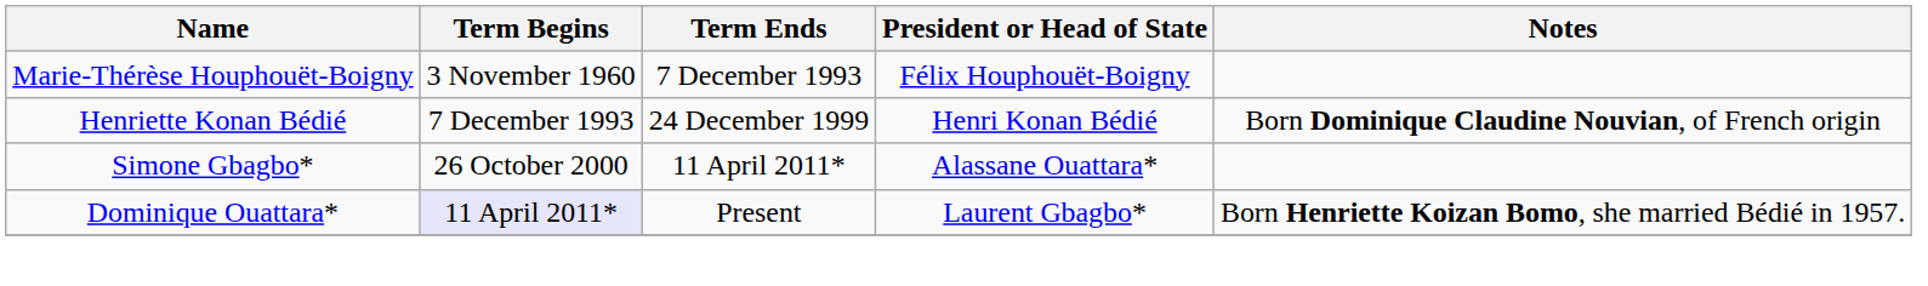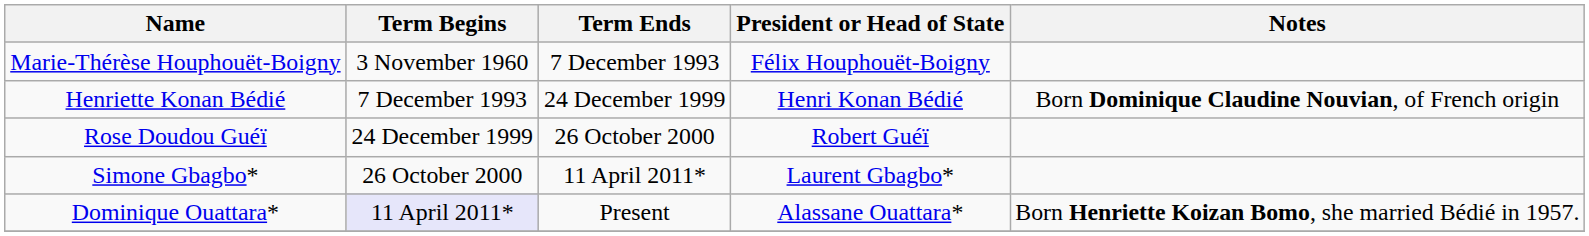+ row: Rose Doudou Guéï | 24 December 1999 | 26 October 2000 | Robert Guéï
Simone Gbagbo* | President or Head of State: Alassane Ouattara* -> Laurent Gbagbo*
Dominique Ouattara* | President or Head of State: Laurent Gbagbo* -> Alassane Ouattara*
